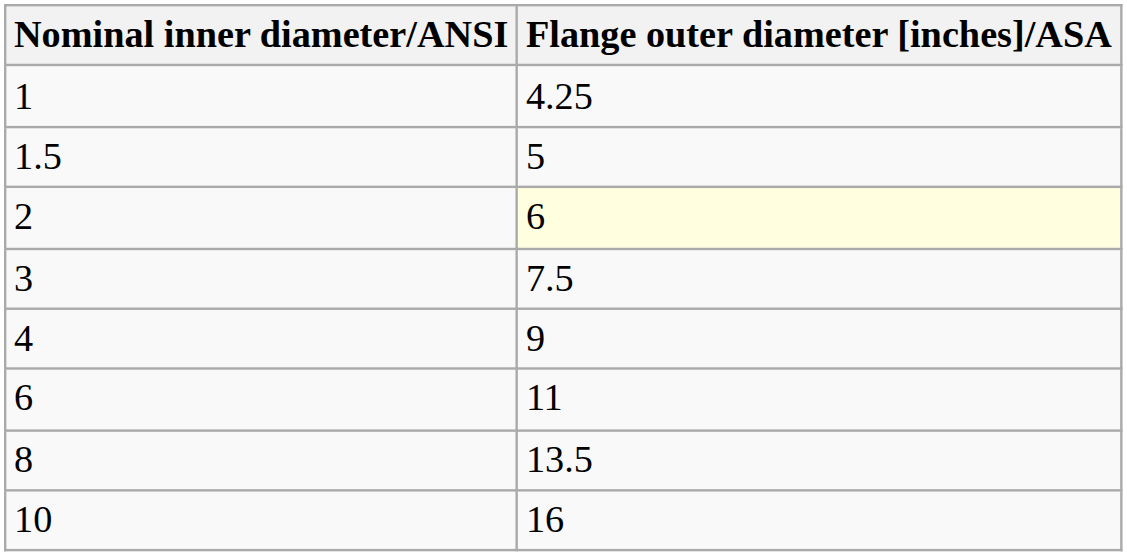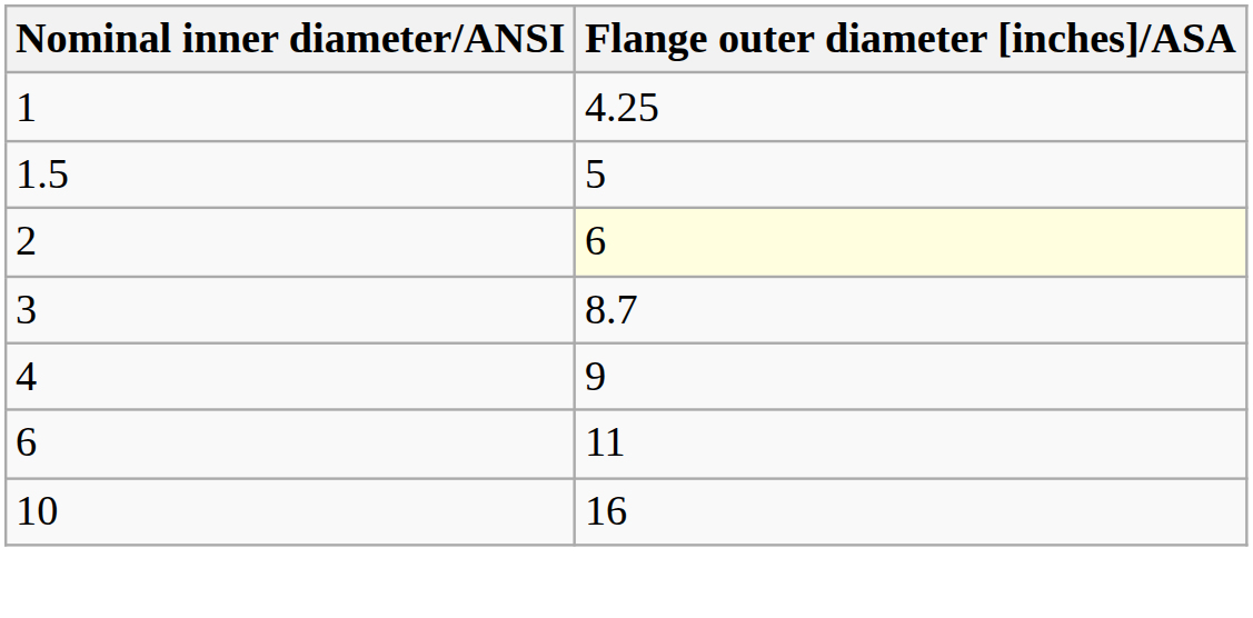3 | Flange outer diameter [inches]/ASA: 7.5 -> 8.7
- row: 8 | 13.5
